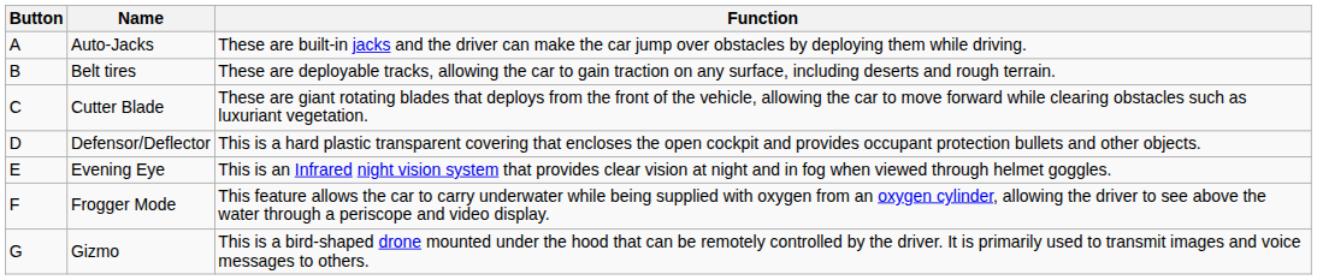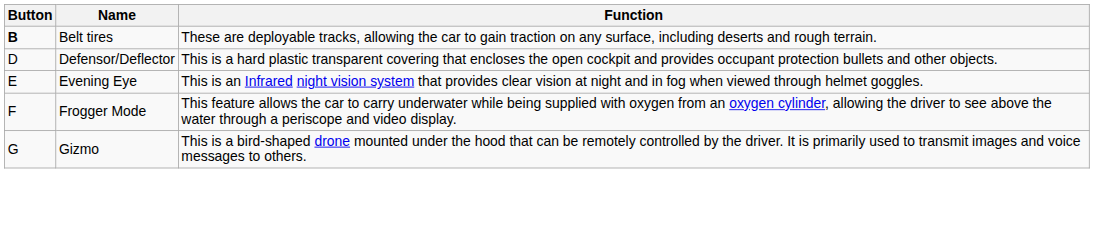- row: A | Auto-Jacks | These are built-in jacks and the driver can make the car jump over obstacles by deploying them while driving.
Belt tires | Button: normal -> bold
- row: C | Cutter Blade | These are giant rotating blades that deploys from the front of the vehicle, allowing the car to move forward while clearing obstacles such as luxuriant vegetation.
